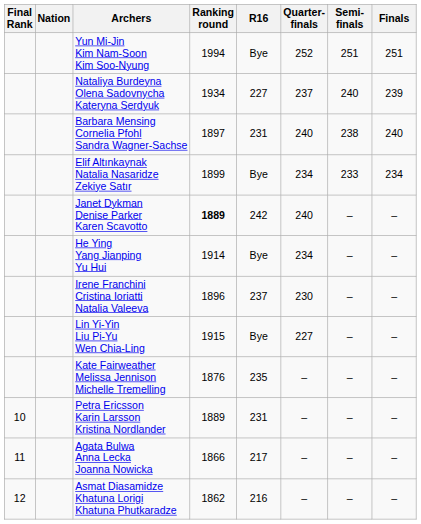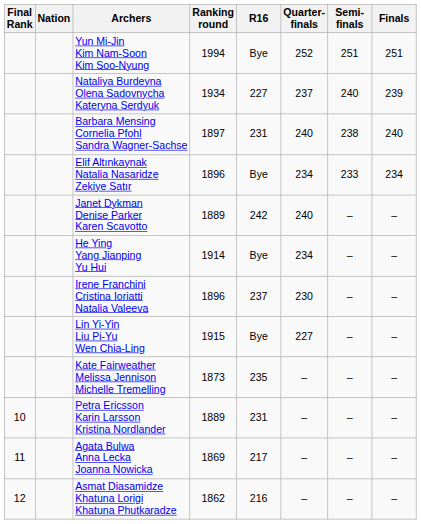Elif Altınkaynak Natalia Nasaridze Zekiye Satır | Ranking round: 1899 -> 1896
Janet Dykman Denise Parker Karen Scavotto | Ranking round: bold -> normal
Kate Fairweather Melissa Jennison Michelle Tremelling | Ranking round: 1876 -> 1873
Agata Bulwa Anna Lecka Joanna Nowicka | Ranking round: 1866 -> 1869
